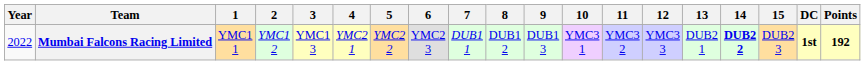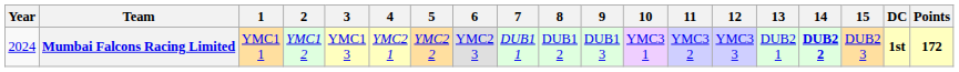Mumbai Falcons Racing Limited | Year: 2022 -> 2024
Mumbai Falcons Racing Limited | Points: 192 -> 172
